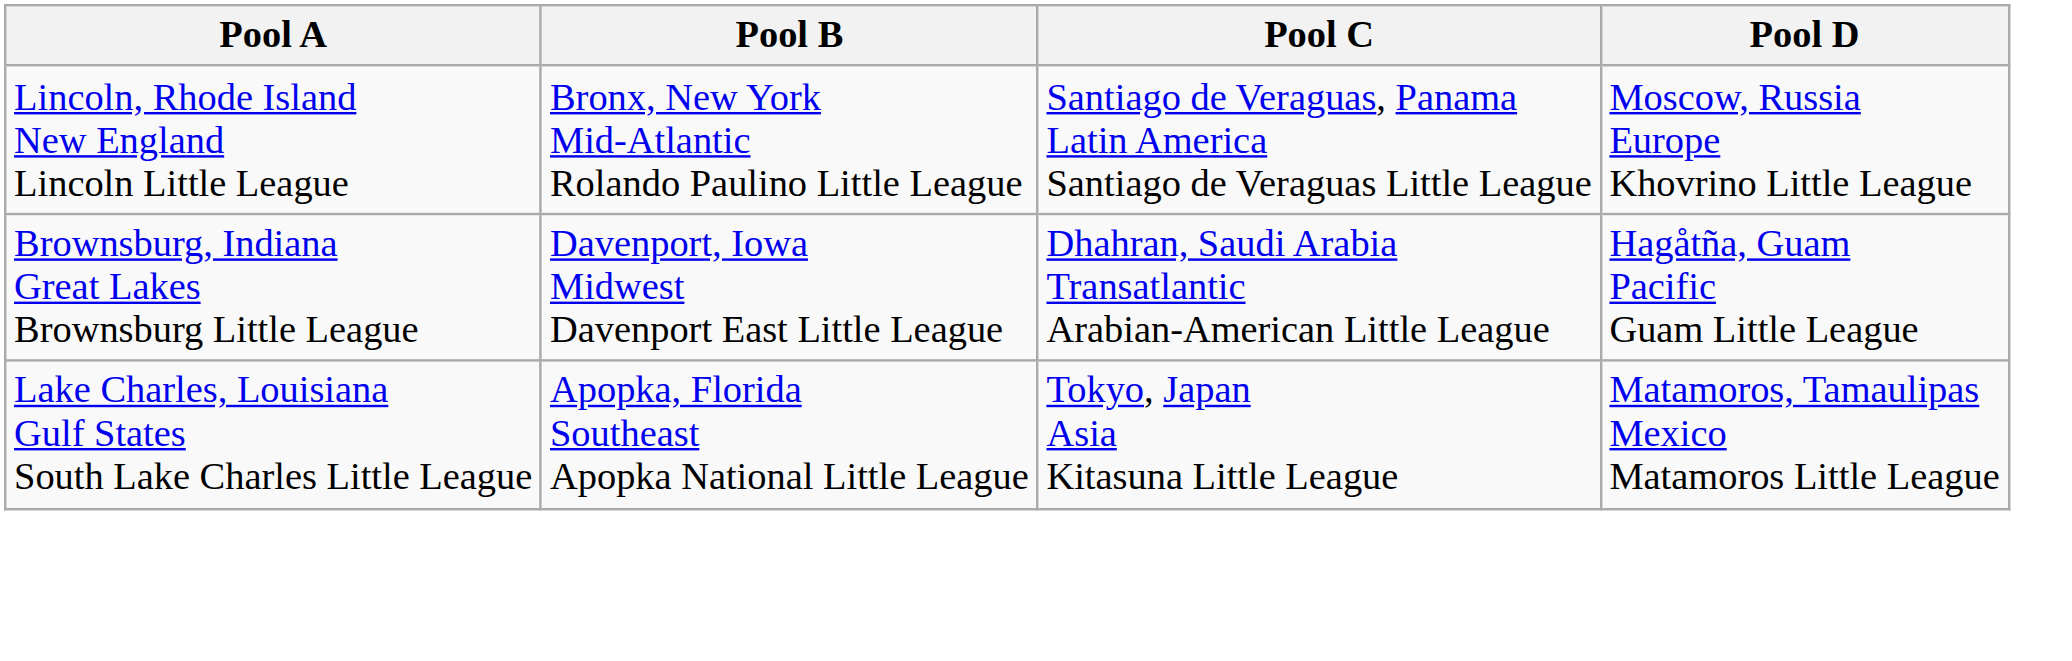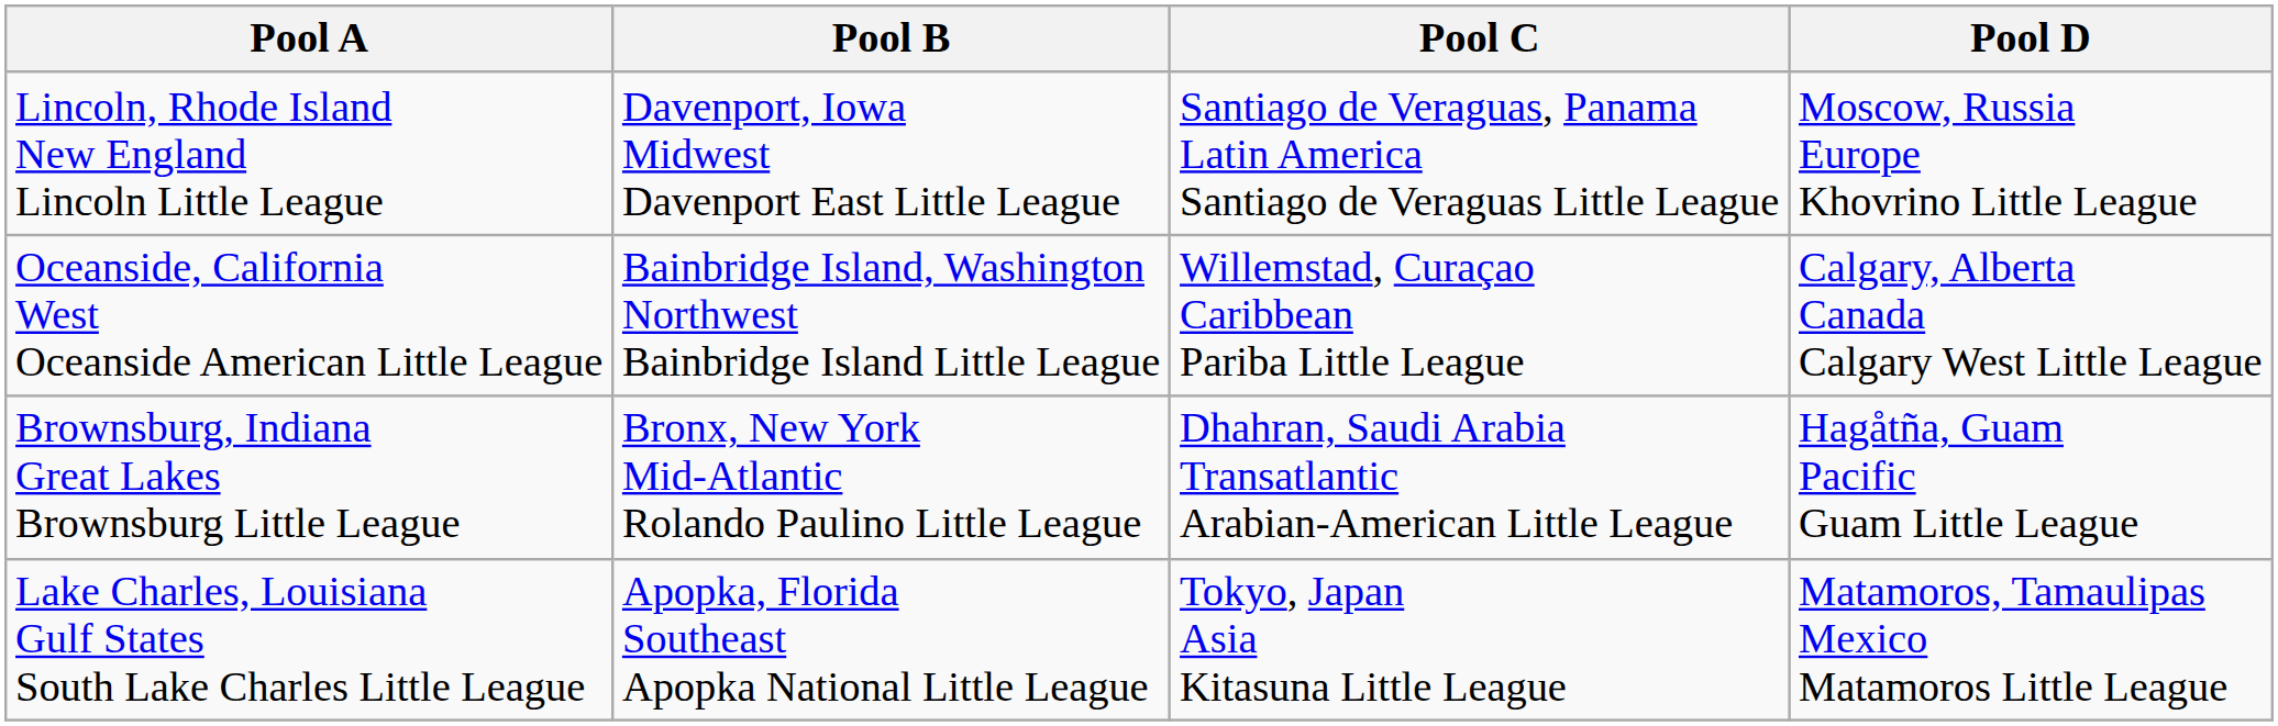Lincoln, Rhode Island New England Lincoln Little League | Pool B: Bronx, New York Mid-Atlantic Rolando Paulino Little League -> Davenport, Iowa Midwest Davenport East Little League
+ row: Oceanside, California West Oceanside American Little League | Bainbridge Island, Washington Northwest Bainbridge Island Little League | Willemstad, Curaçao Caribbean Pariba Little League | Calgary, Alberta Canada Calgary West Little League
Brownsburg, Indiana Great Lakes Brownsburg Little League | Pool B: Davenport, Iowa Midwest Davenport East Little League -> Bronx, New York Mid-Atlantic Rolando Paulino Little League
